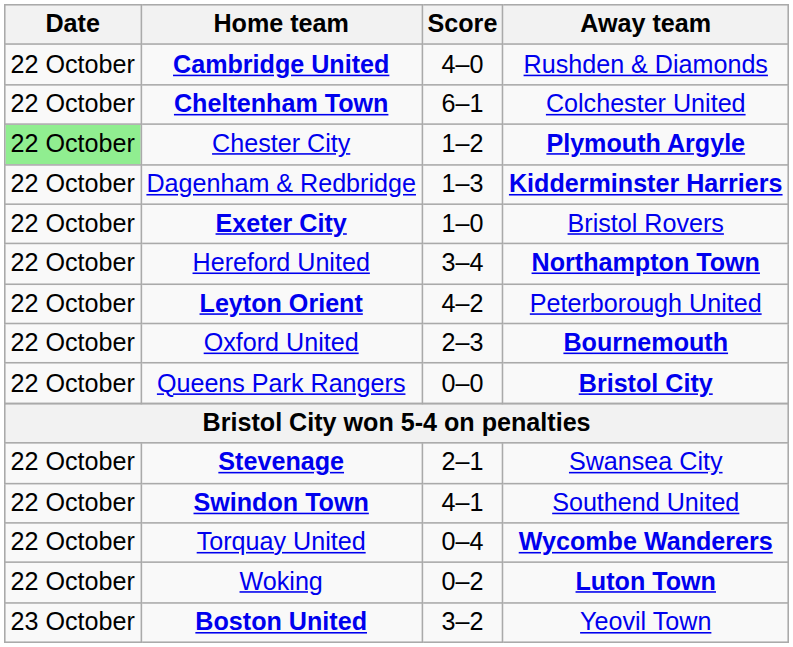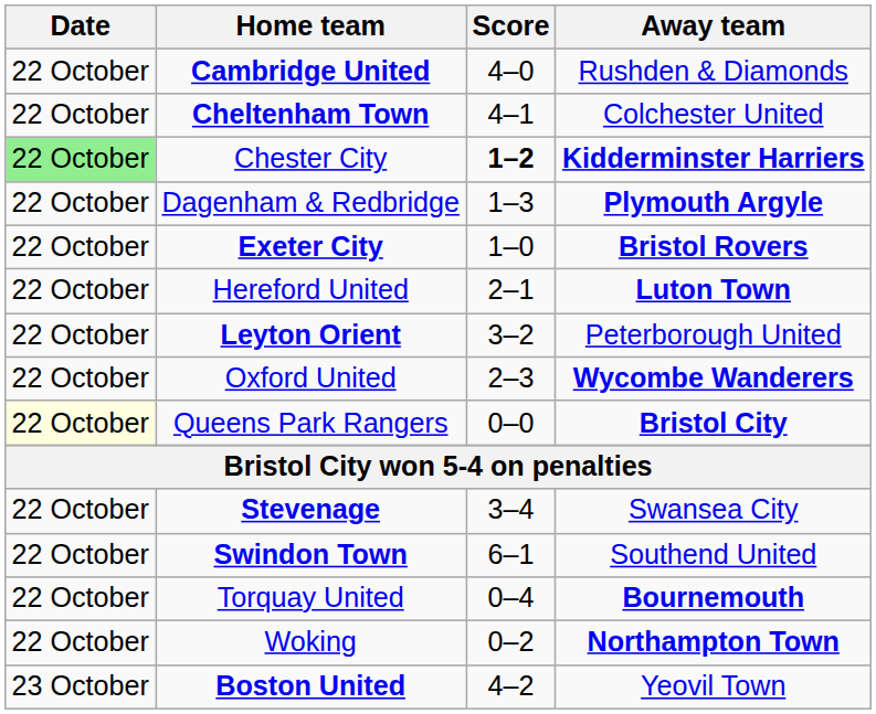Cheltenham Town | Score: 6–1 -> 4–1
Chester City | Score: normal -> bold
Chester City | Away team: Plymouth Argyle -> Kidderminster Harriers
Dagenham & Redbridge | Away team: Kidderminster Harriers -> Plymouth Argyle
Exeter City | Away team: normal -> bold
Hereford United | Score: 3–4 -> 2–1
Hereford United | Away team: Northampton Town -> Luton Town
Leyton Orient | Score: 4–2 -> 3–2
Oxford United | Away team: Bournemouth -> Wycombe Wanderers
Queens Park Rangers | Date: no background -> lightyellow background
Stevenage | Score: 2–1 -> 3–4
Swindon Town | Score: 4–1 -> 6–1
Torquay United | Away team: Wycombe Wanderers -> Bournemouth
Woking | Away team: Luton Town -> Northampton Town
Boston United | Score: 3–2 -> 4–2
